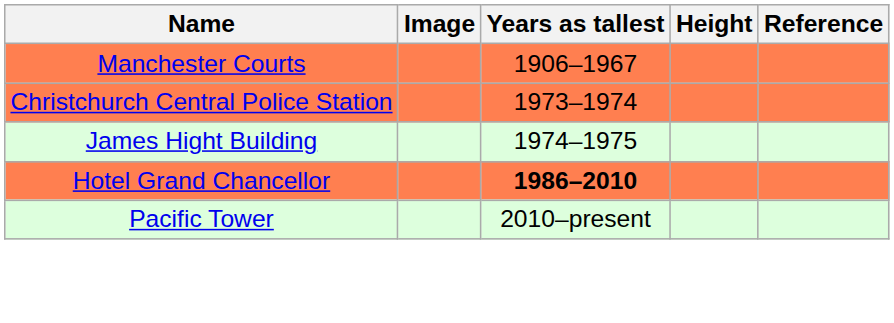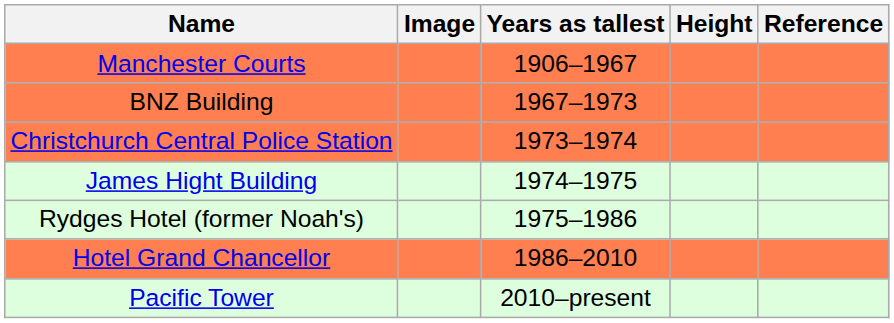+ row: BNZ Building | 1967–1973
+ row: Rydges Hotel (former Noah's) | 1975–1986
Hotel Grand Chancellor | Years as tallest: bold -> normal
